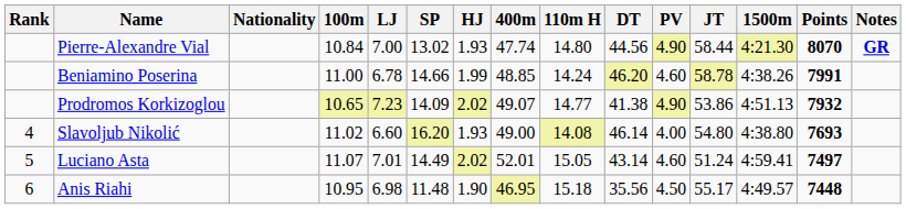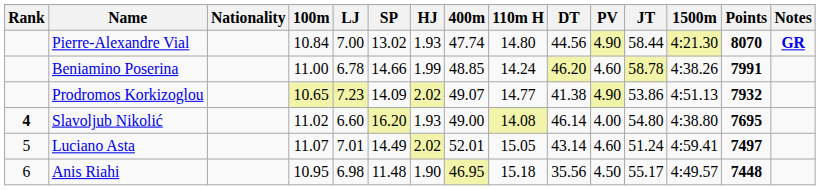Slavoljub Nikolić | Rank: normal -> bold
Slavoljub Nikolić | Points: 7693 -> 7695
